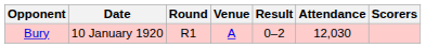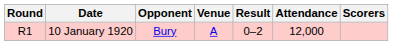columns swapped: Round <-> Opponent
10 January 1920 | Attendance: 12,030 -> 12,000
